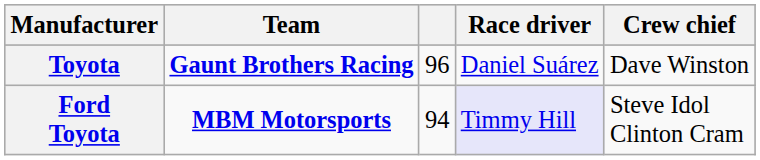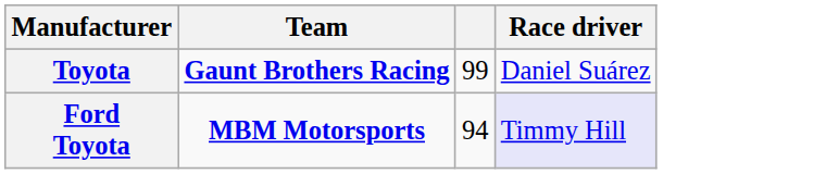- column: Crew chief | Dave Winston | Steve Idol Clinton Cram
Toyota | column 3: 96 -> 99
